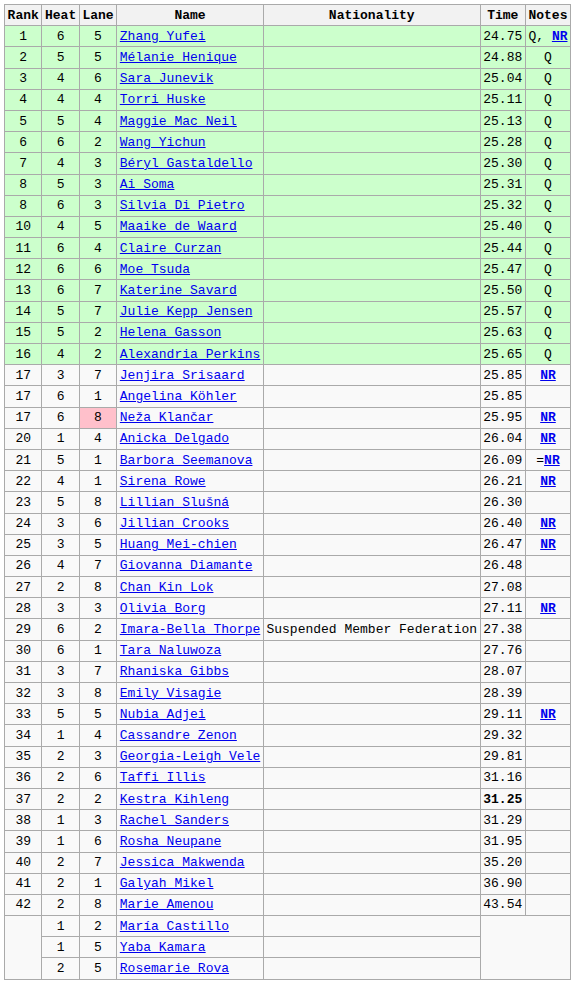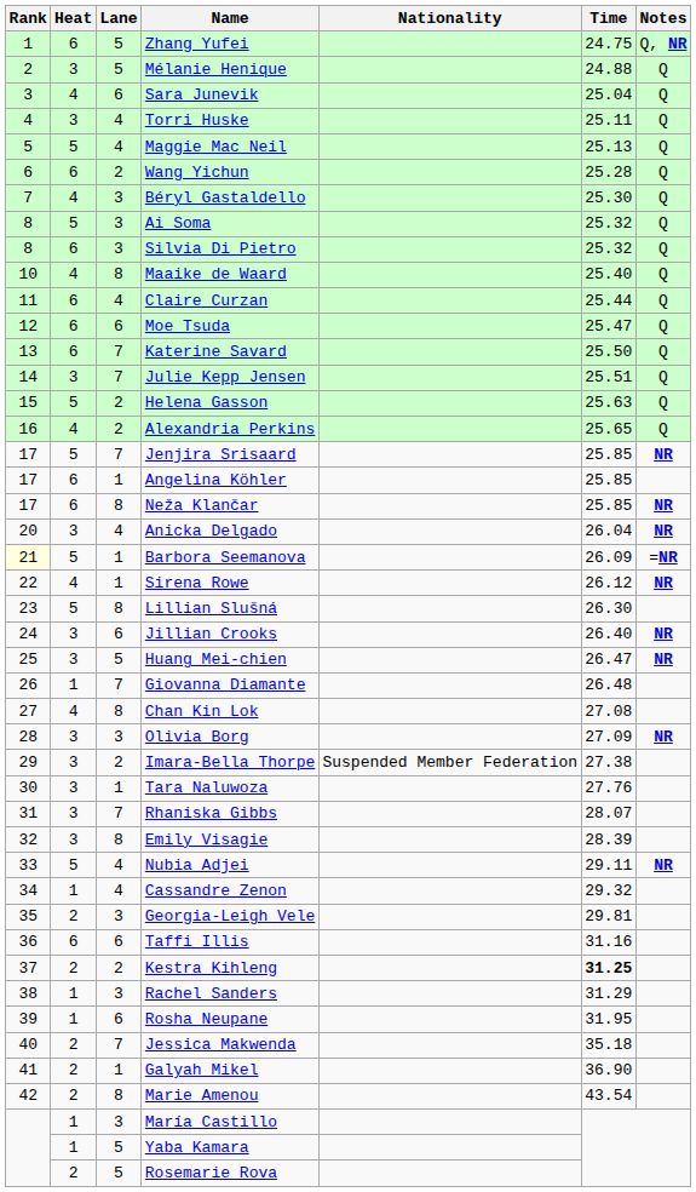Mélanie Henique | Heat: 5 -> 3
Torri Huske | Heat: 4 -> 3
Ai Soma | Time: 25.31 -> 25.32
Maaike de Waard | Lane: 5 -> 8
Julie Kepp Jensen | Heat: 5 -> 3
Julie Kepp Jensen | Time: 25.57 -> 25.51
Jenjira Srisaard | Heat: 3 -> 5
Neža Klančar | Lane: pink background -> no background
Neža Klančar | Time: 25.95 -> 25.85
Anicka Delgado | Heat: 1 -> 3
Barbora Seemanova | Rank: no background -> lightyellow background
Sirena Rowe | Time: 26.21 -> 26.12
Giovanna Diamante | Heat: 4 -> 1
Chan Kin Lok | Heat: 2 -> 4
Olivia Borg | Time: 27.11 -> 27.09
Imara-Bella Thorpe | Heat: 6 -> 3
Tara Naluwoza | Heat: 6 -> 3
Nubia Adjei | Lane: 5 -> 4
Taffi Illis | Heat: 2 -> 6
Jessica Makwenda | Time: 35.20 -> 35.18
María Castillo | Lane: 2 -> 3
